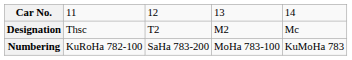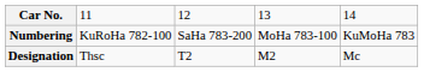rows swapped: Designation <-> Numbering
